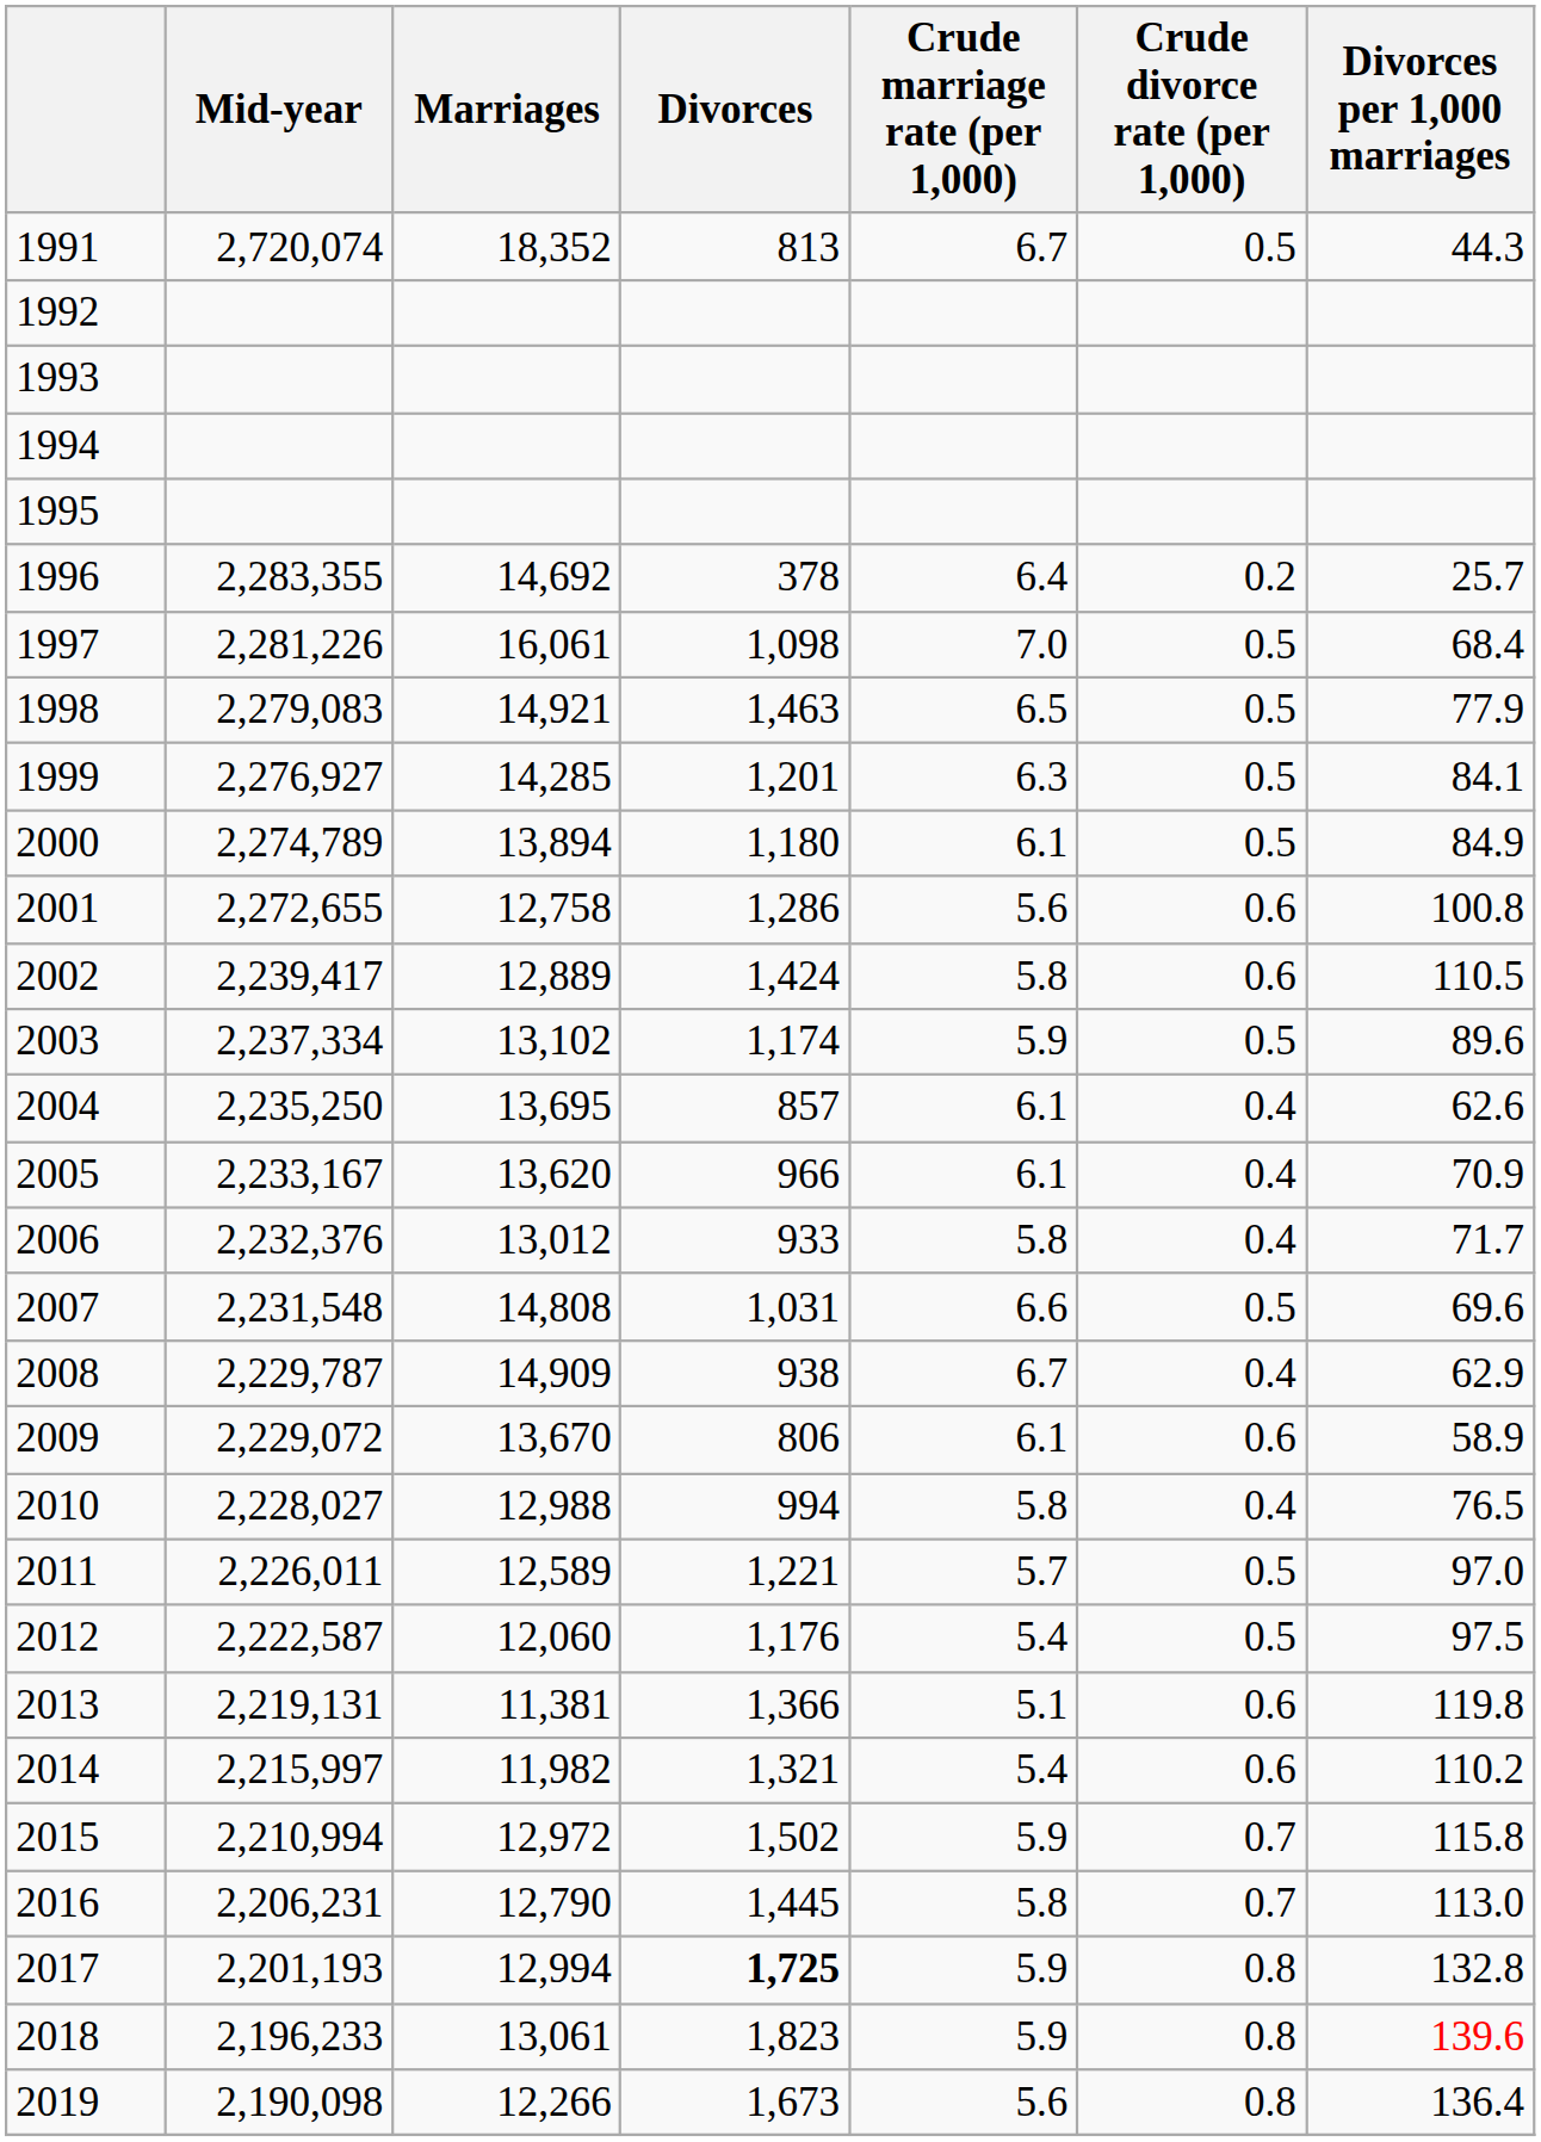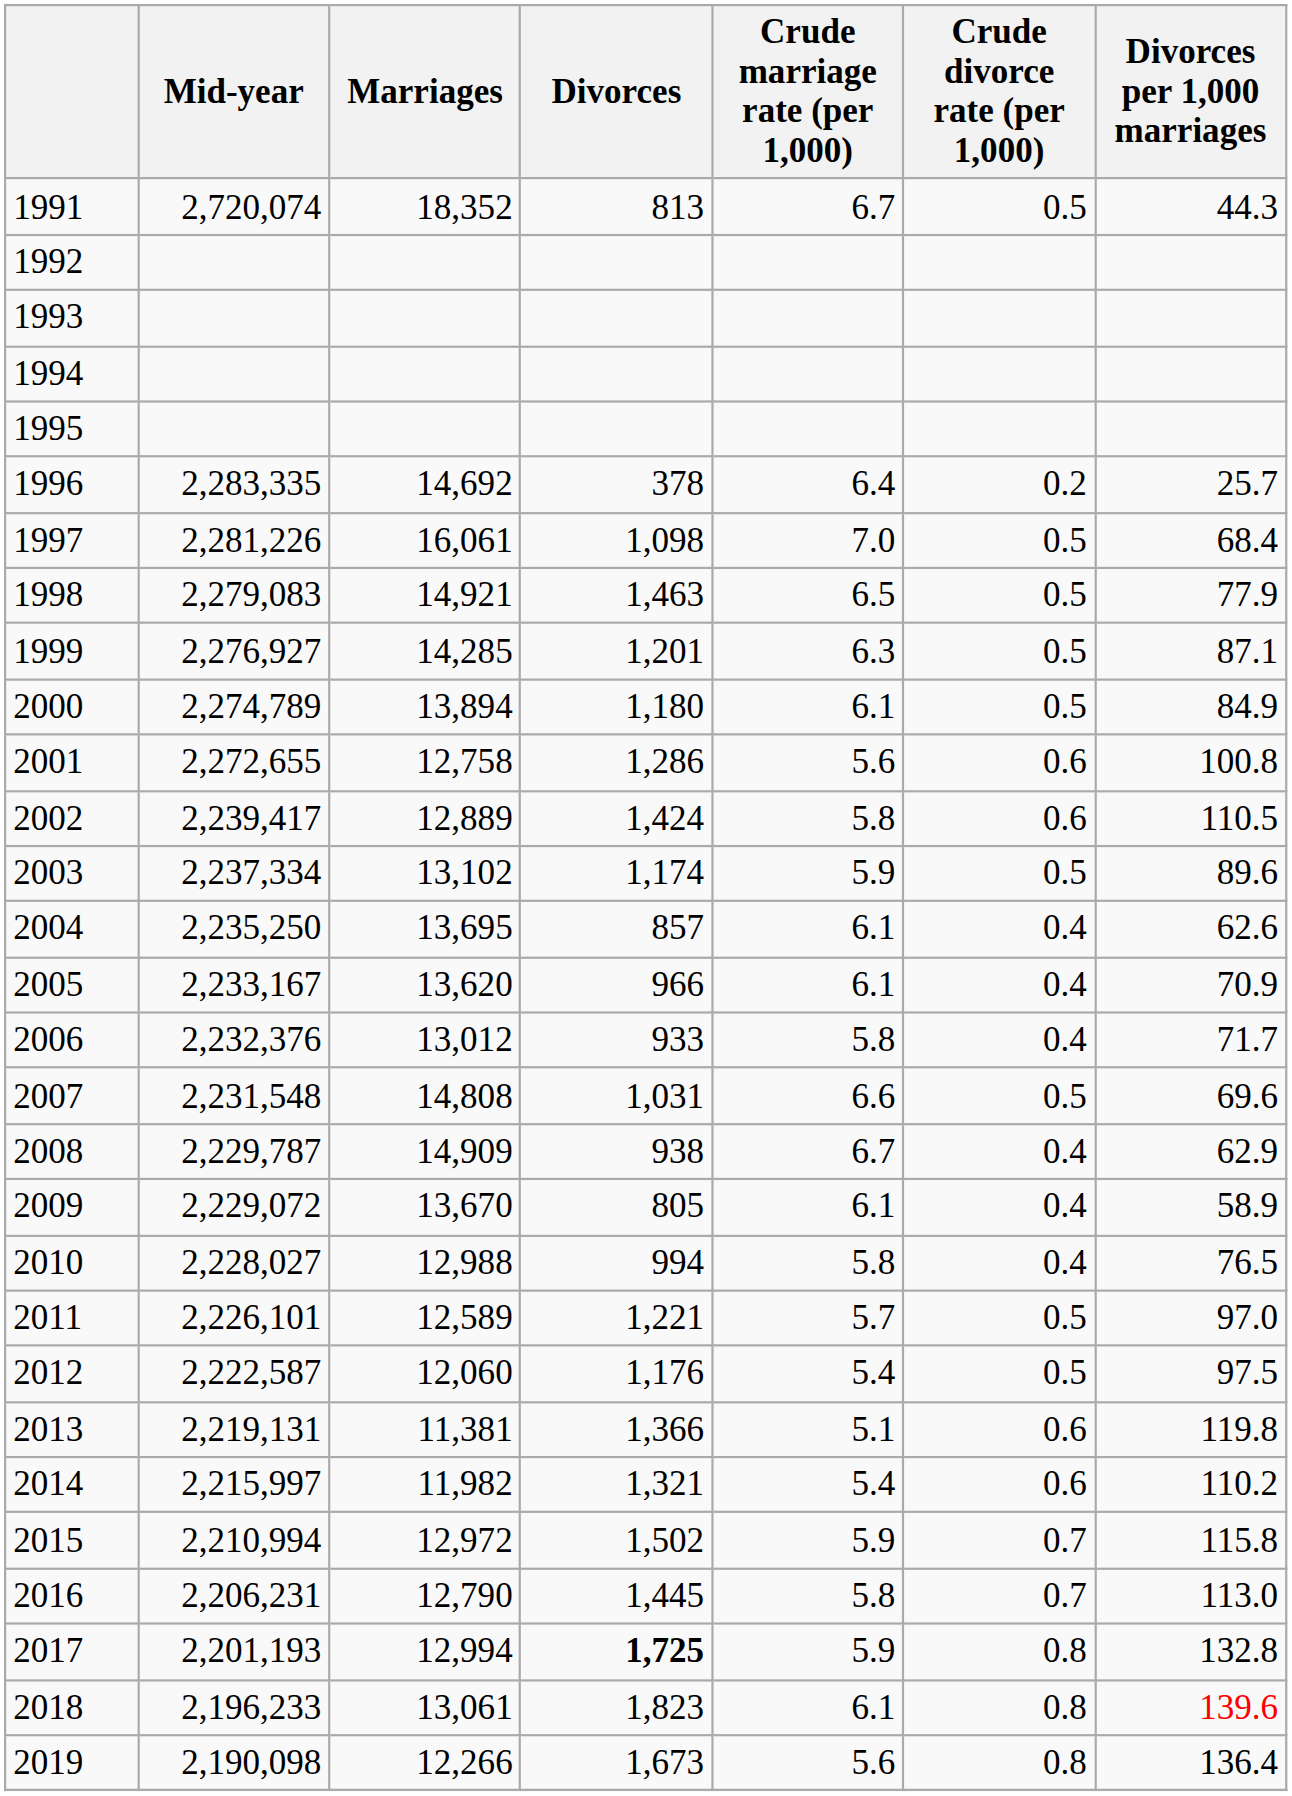1996 | Mid-year: 2,283,355 -> 2,283,335
1999 | Divorces per 1,000 marriages: 84.1 -> 87.1
2009 | Divorces: 806 -> 805
2009 | Crude divorce rate (per 1,000): 0.6 -> 0.4
2011 | Mid-year: 2,226,011 -> 2,226,101
2018 | Crude marriage rate (per 1,000): 5.9 -> 6.1
